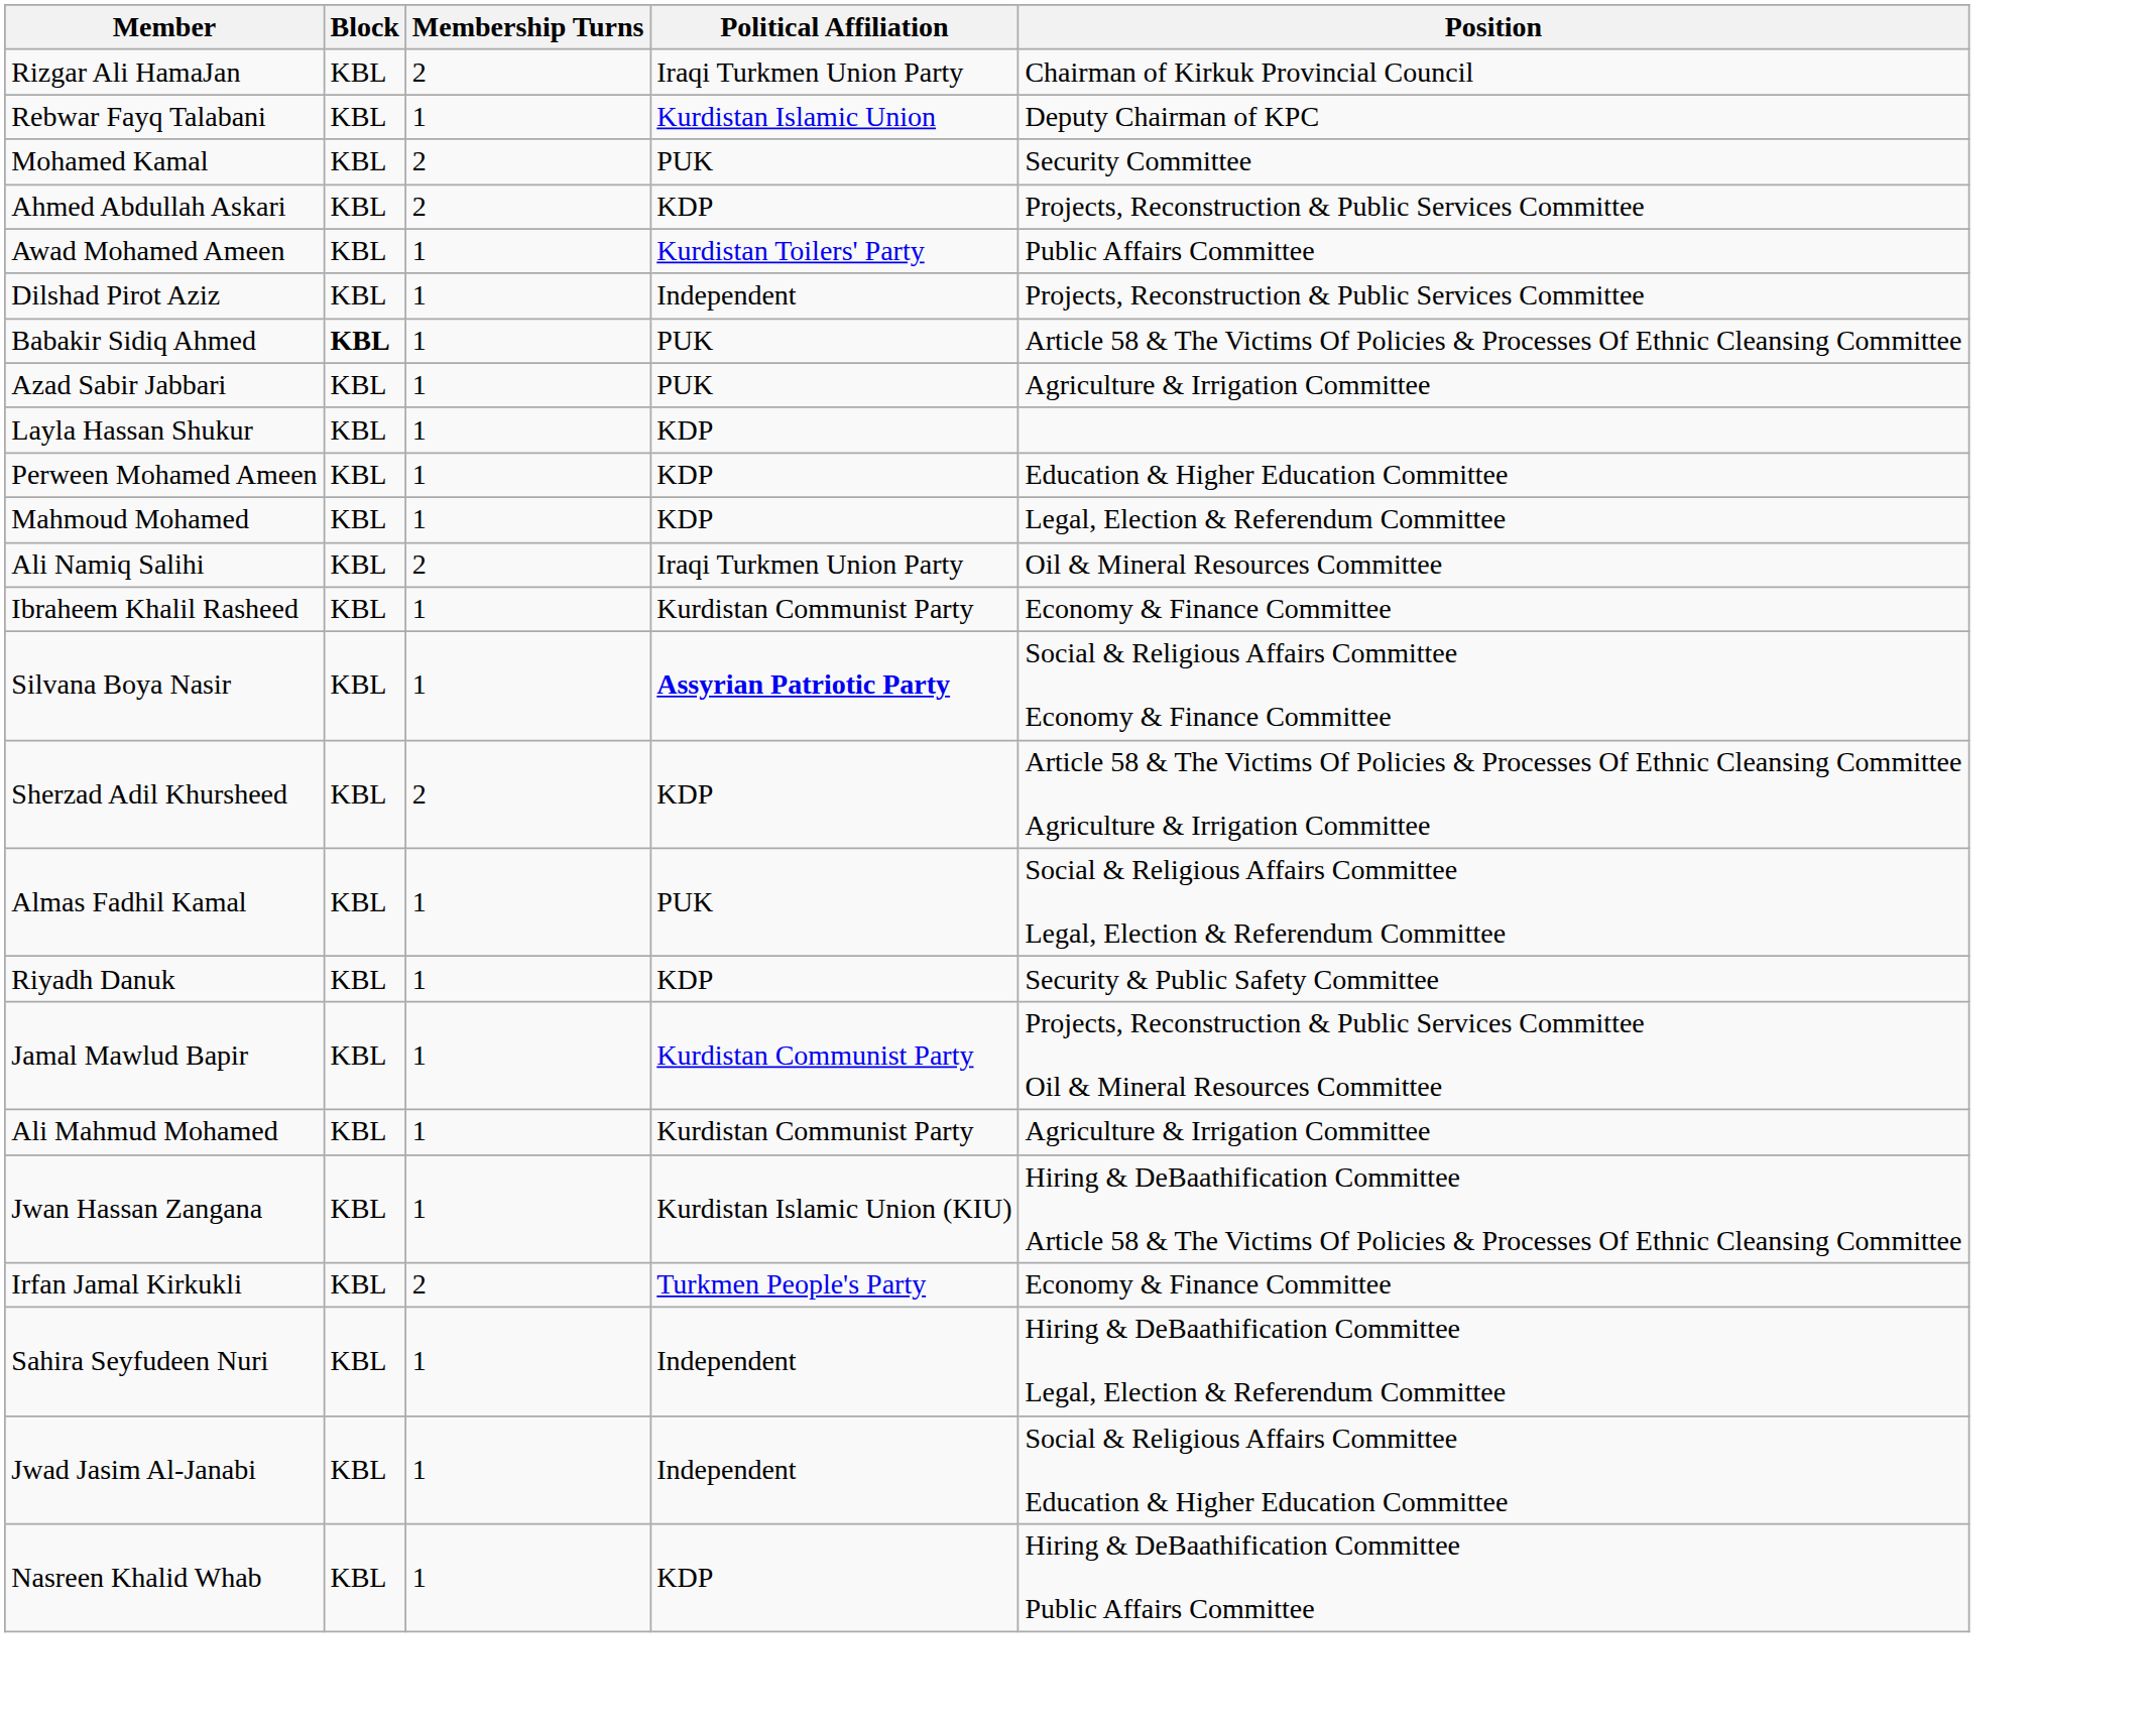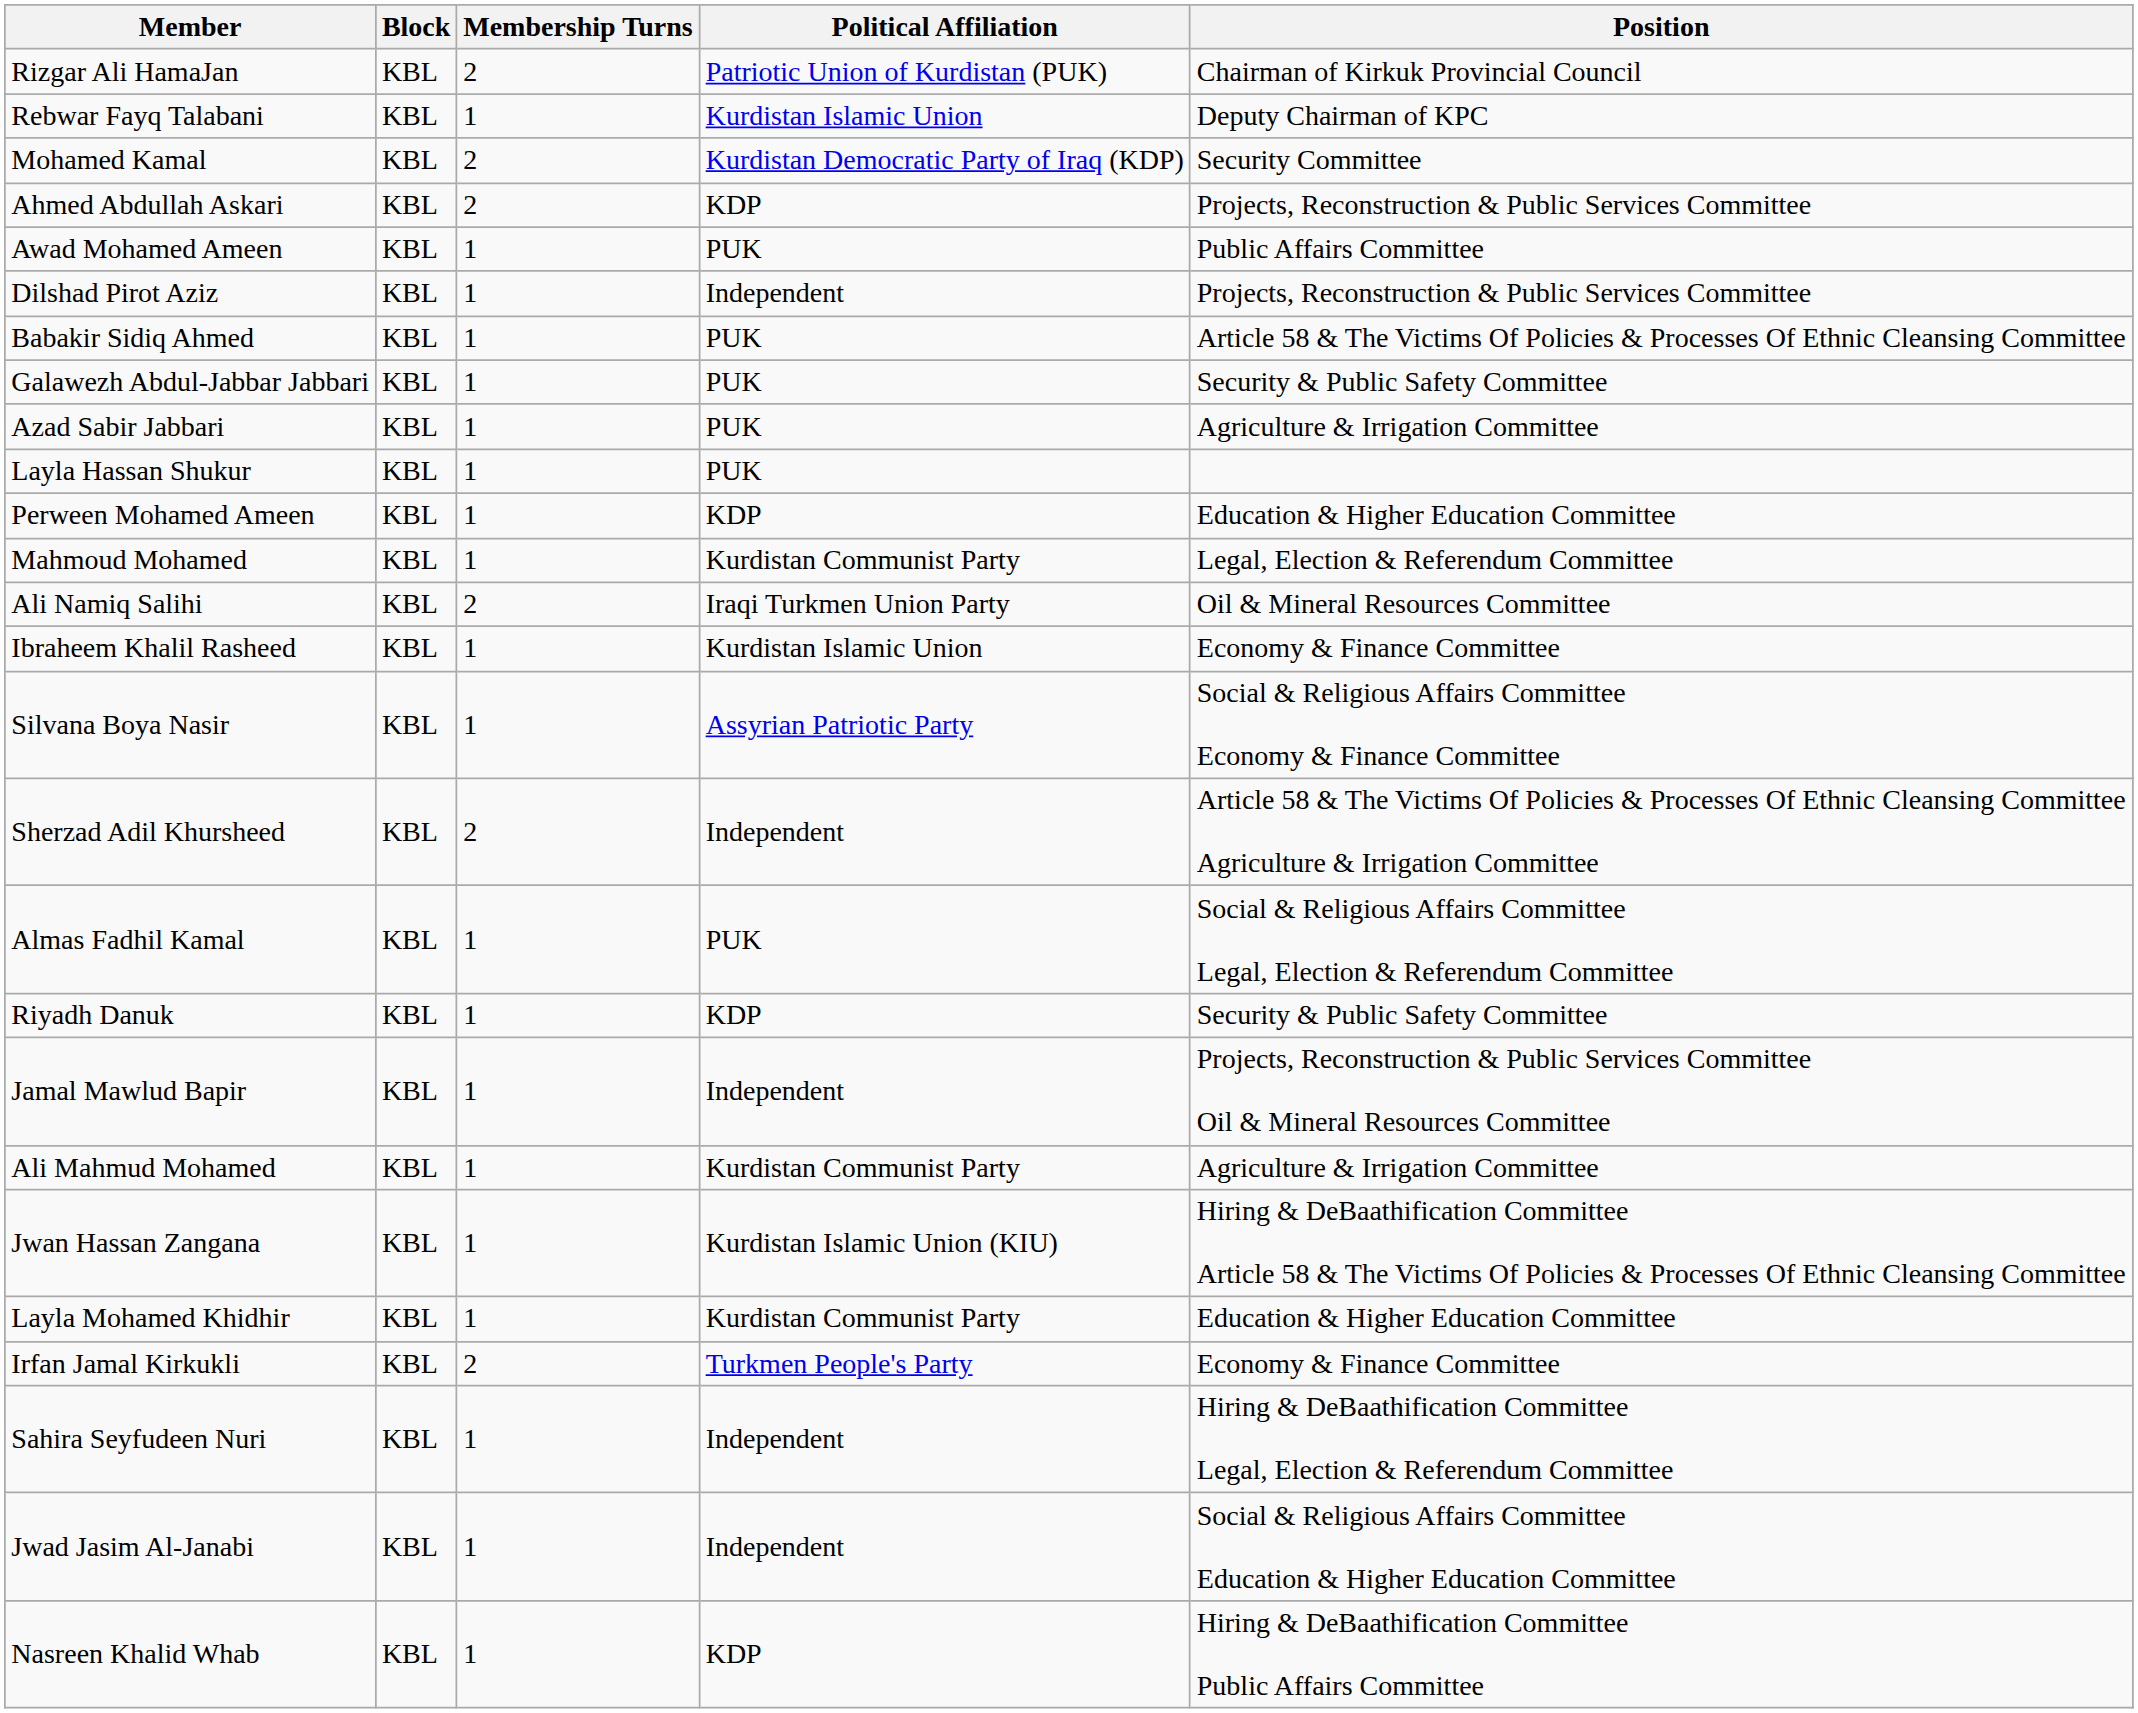Rizgar Ali HamaJan | Political Affiliation: Iraqi Turkmen Union Party -> Patriotic Union of Kurdistan (PUK)
Mohamed Kamal | Political Affiliation: PUK -> Kurdistan Democratic Party of Iraq (KDP)
Awad Mohamed Ameen | Political Affiliation: Kurdistan Toilers' Party -> PUK
Babakir Sidiq Ahmed | Block: bold -> normal
+ row: Galawezh Abdul-Jabbar Jabbari | KBL | 1 | PUK | Security & Public Safety Committee
Layla Hassan Shukur | Political Affiliation: KDP -> PUK
Mahmoud Mohamed | Political Affiliation: KDP -> Kurdistan Communist Party
Ibraheem Khalil Rasheed | Political Affiliation: Kurdistan Communist Party -> Kurdistan Islamic Union
Silvana Boya Nasir | Political Affiliation: bold -> normal
Sherzad Adil Khursheed | Political Affiliation: KDP -> Independent
Jamal Mawlud Bapir | Political Affiliation: Kurdistan Communist Party -> Independent
+ row: Layla Mohamed Khidhir | KBL | 1 | Kurdistan Communist Party | Education & Higher Education Committee
